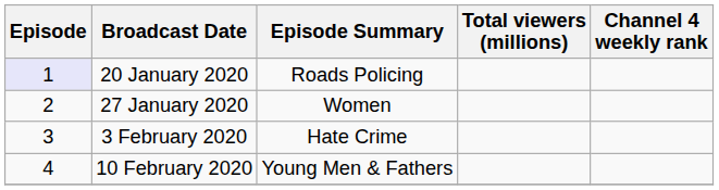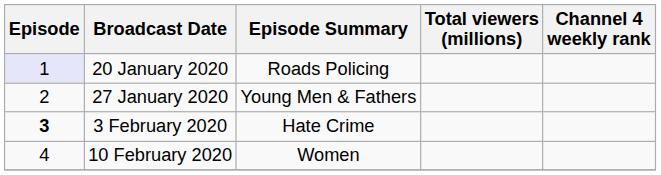27 January 2020 | Episode Summary: Women -> Young Men & Fathers
3 February 2020 | Episode: normal -> bold
10 February 2020 | Episode Summary: Young Men & Fathers -> Women
